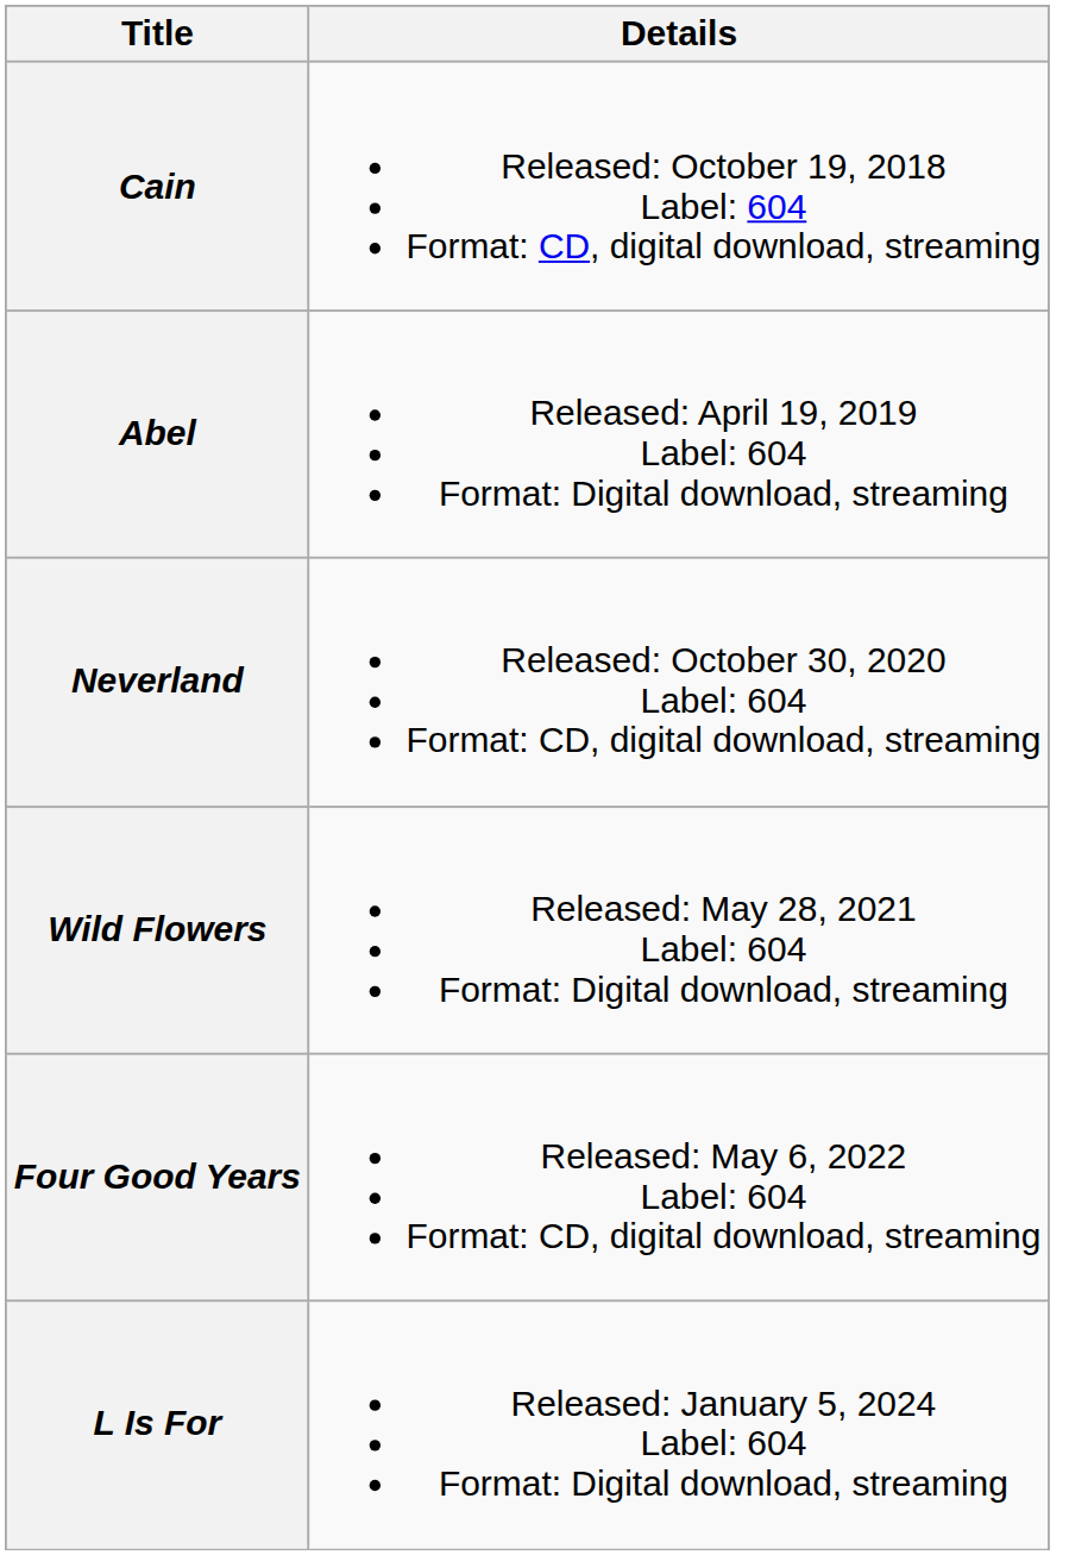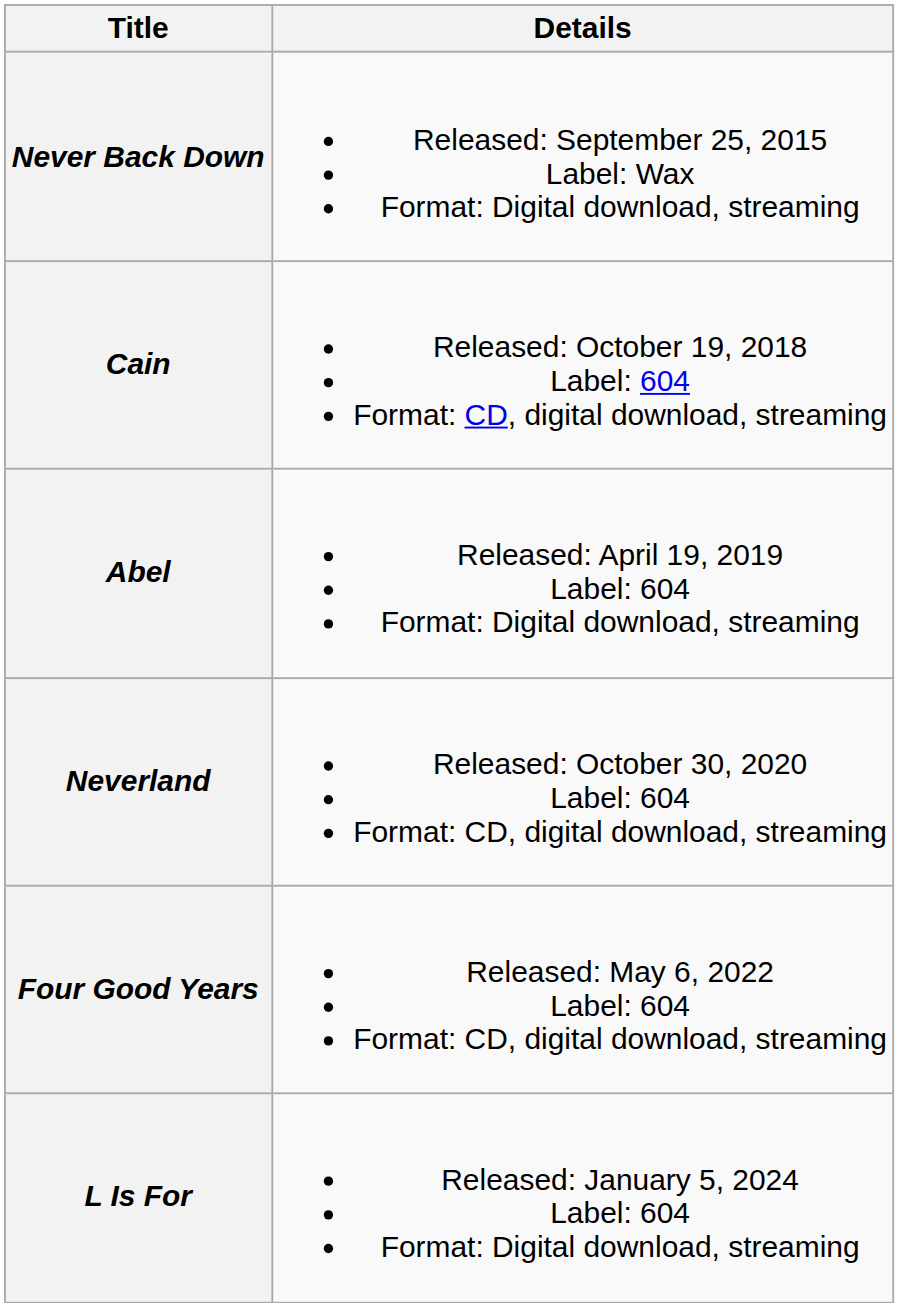+ row: Never Back Down | Released: September 25, 2015 Label: Wax Format: Digital download, streaming
- row: Wild Flowers | Released: May 28, 2021 Label: 604 Format: Digital download, streaming
